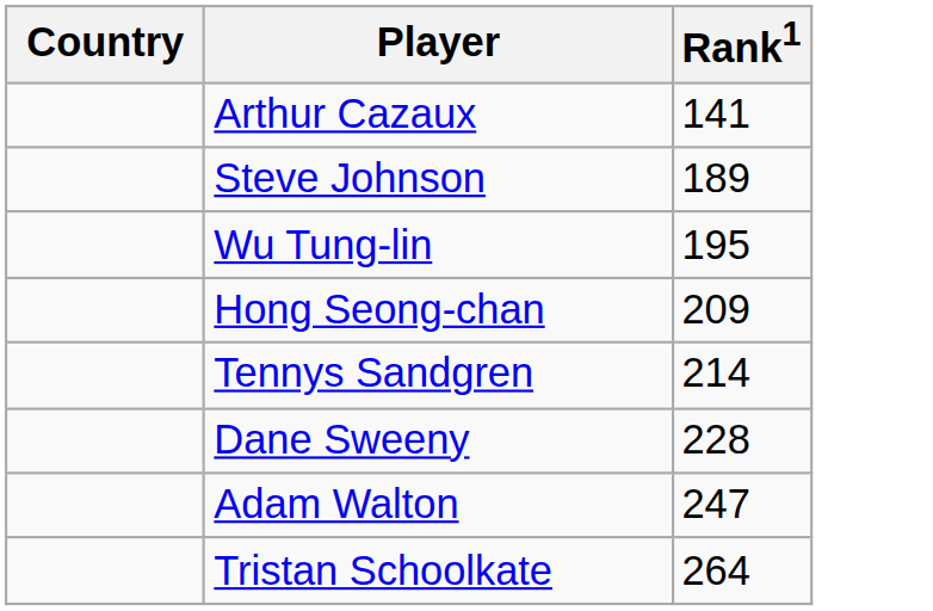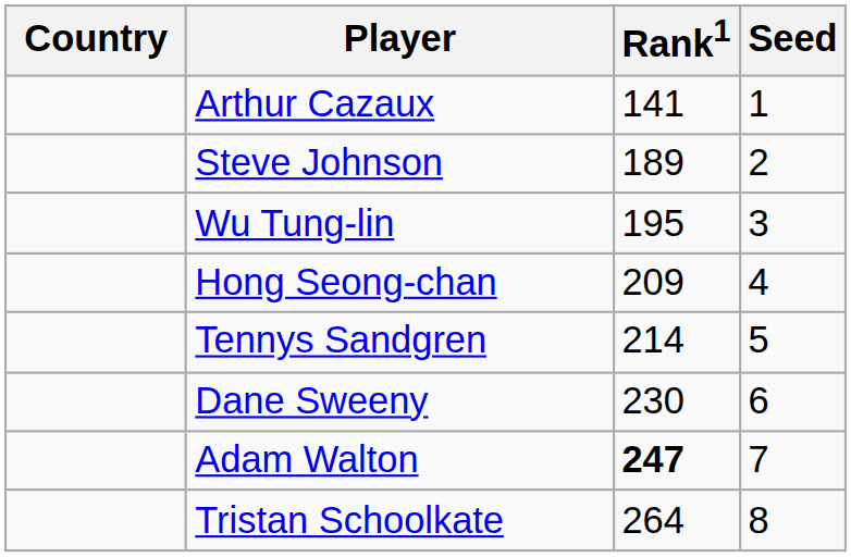+ column: Seed | 1 | 2 | 3 | 4 | 5 | 6 | 7 | 8
Dane Sweeny | Rank1: 228 -> 230
Adam Walton | Rank1: normal -> bold
